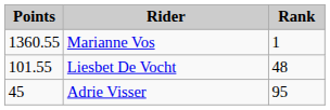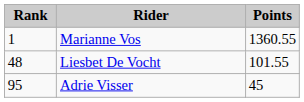columns swapped: Rank <-> Points
